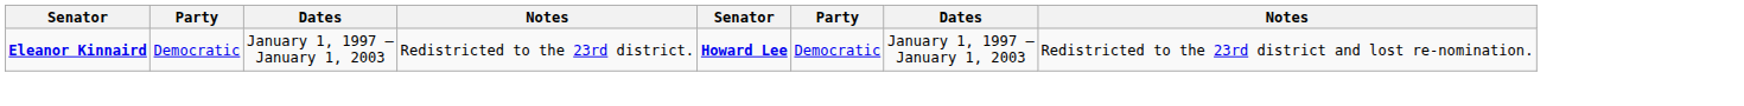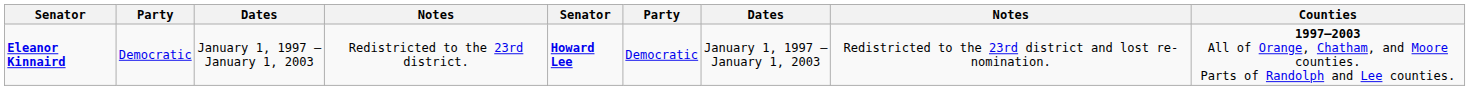+ column: Counties | 1997–2003 All of Orange, Chatham, and Moore counties. Parts of Randolph and Lee counties.
